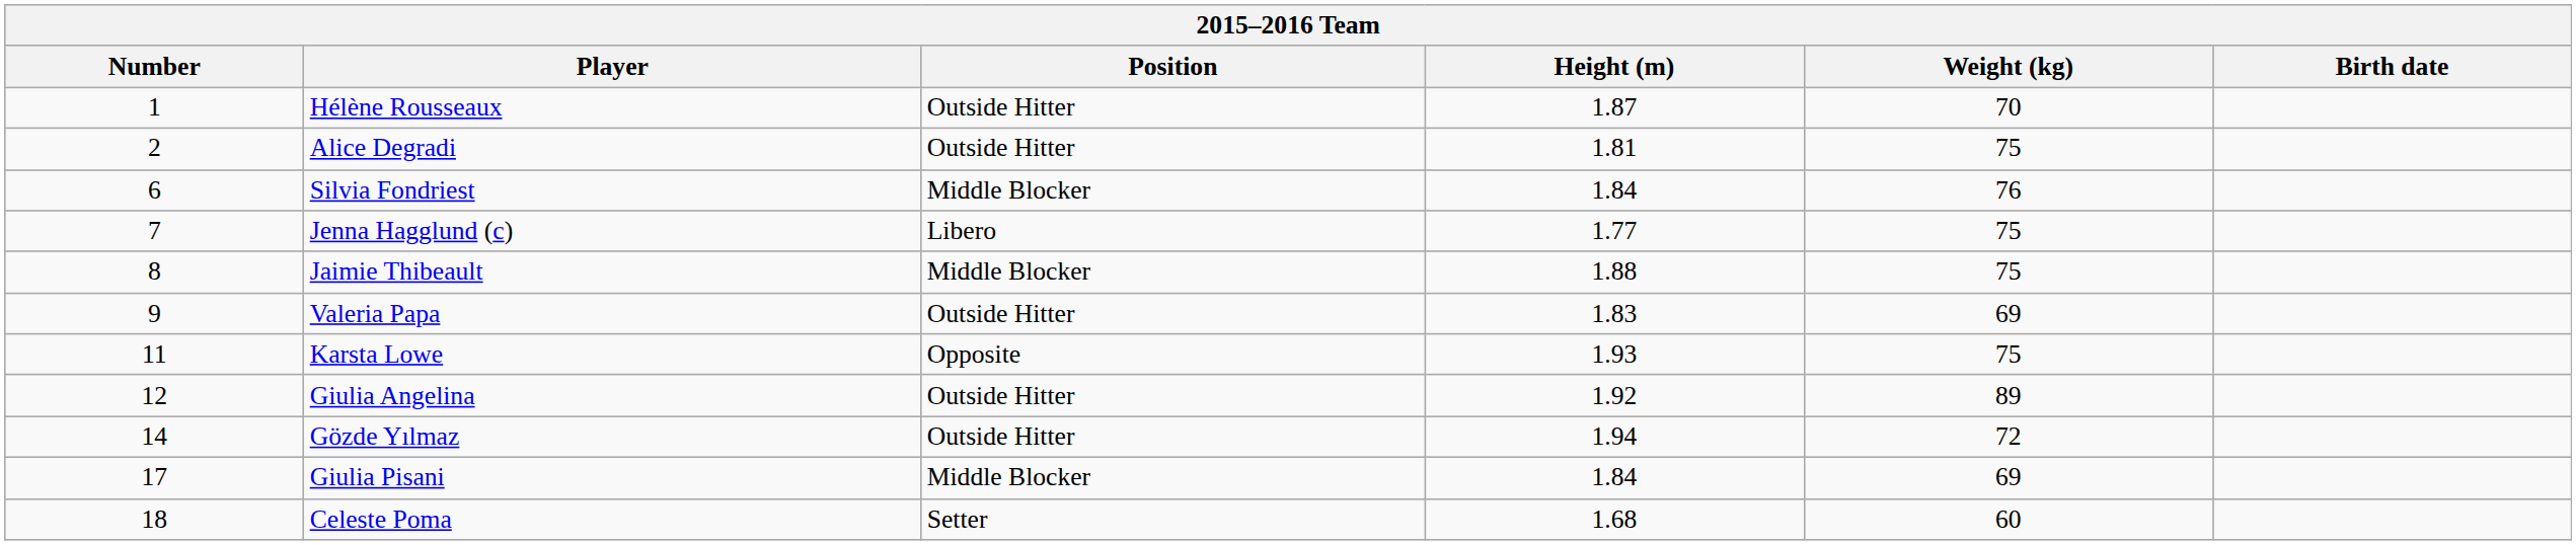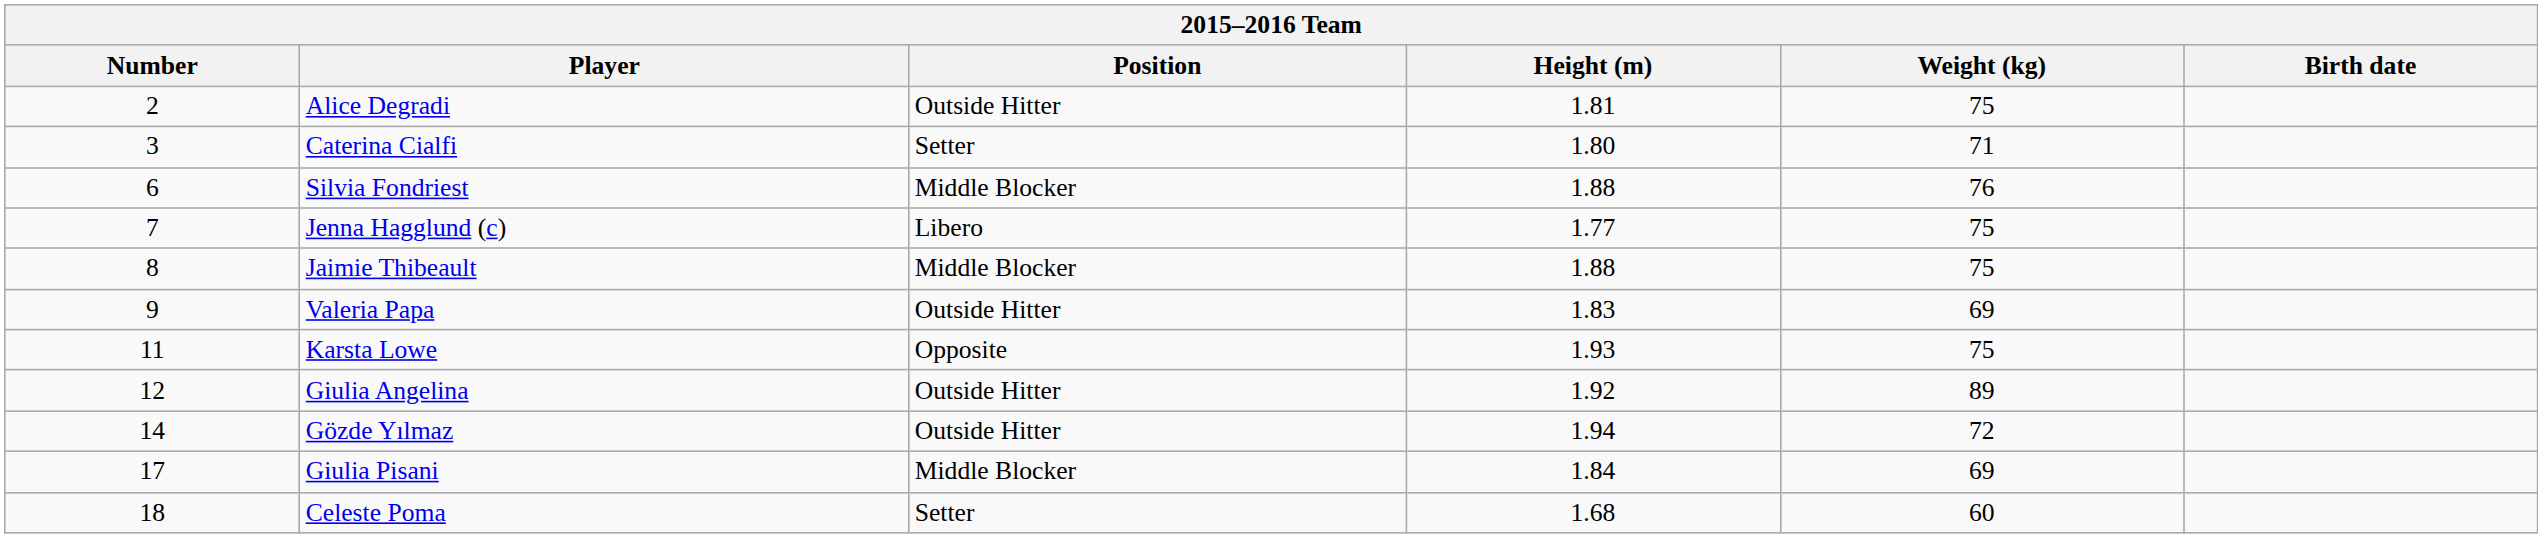- row: 1 | Hélène Rousseaux | Outside Hitter | 1.87 | 70
+ row: 3 | Caterina Cialfi | Setter | 1.80 | 71
Silvia Fondriest | Height (m): 1.84 -> 1.88
